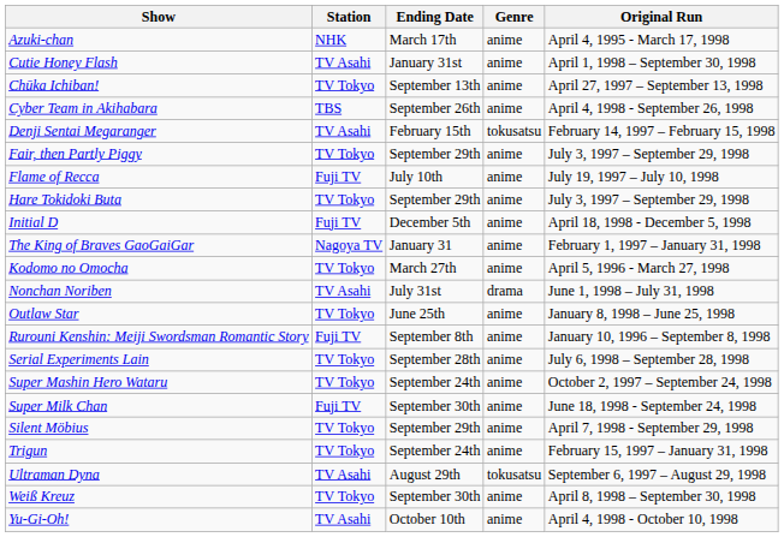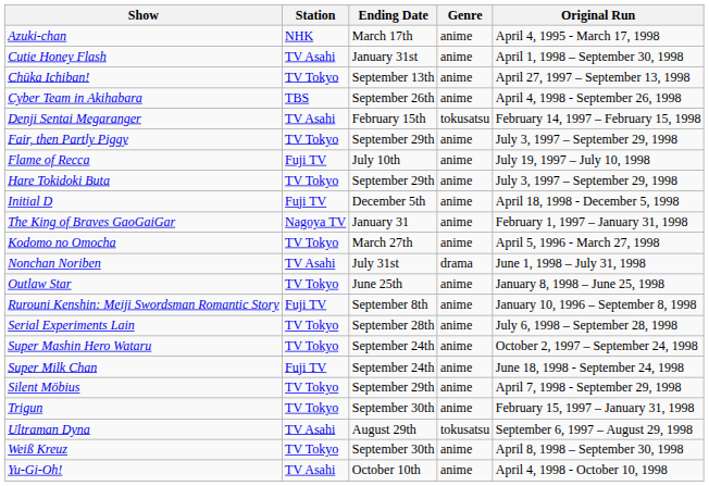Super Milk Chan | Ending Date: September 30th -> September 24th
Trigun | Ending Date: September 24th -> September 30th
